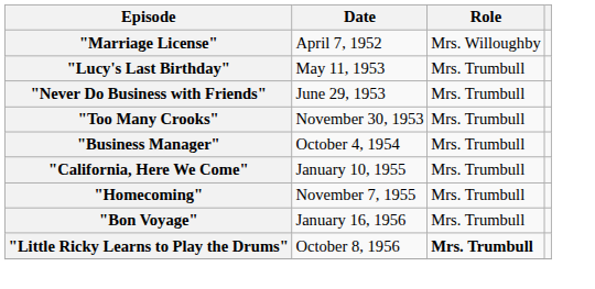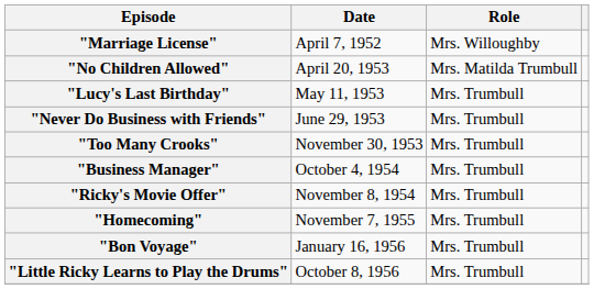+ row: "No Children Allowed" | April 20, 1953 | Mrs. Matilda Trumbull
+ row: "Ricky's Movie Offer" | November 8, 1954 | Mrs. Trumbull
- row: "California, Here We Come" | January 10, 1955 | Mrs. Trumbull
"Little Ricky Learns to Play the Drums" | Role: bold -> normal
